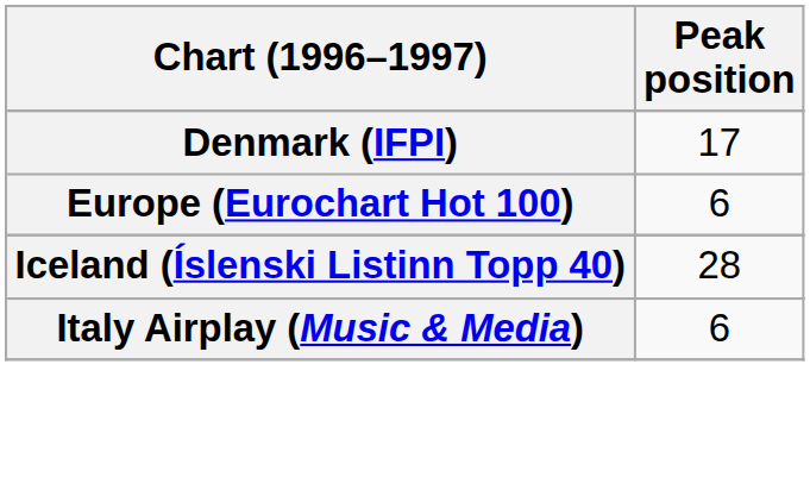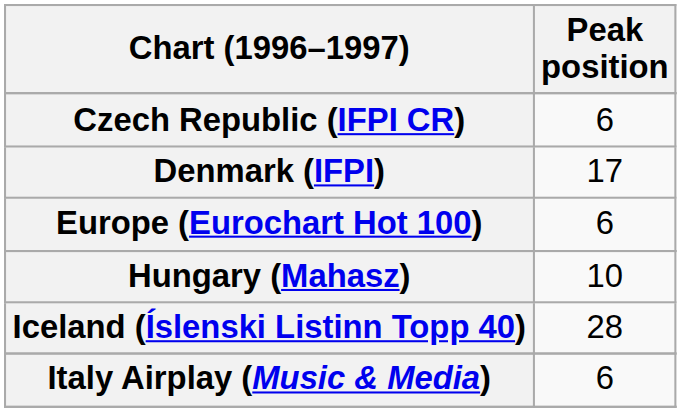+ row: Czech Republic (IFPI CR) | 6
+ row: Hungary (Mahasz) | 10
